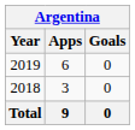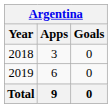rows swapped: 2018 <-> 2019
